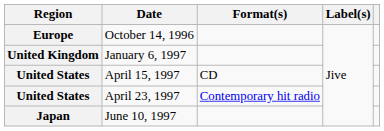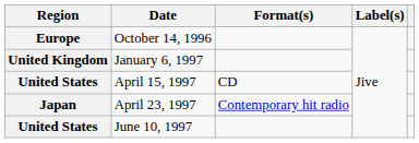April 23, 1997 | Region: United States -> Japan
June 10, 1997 | Region: Japan -> United States
